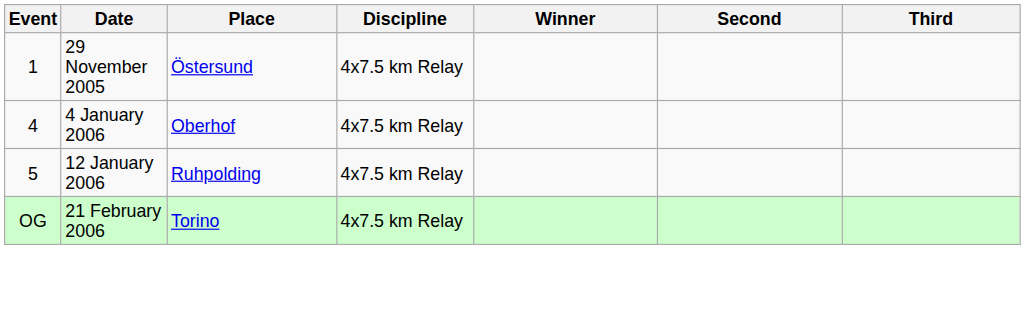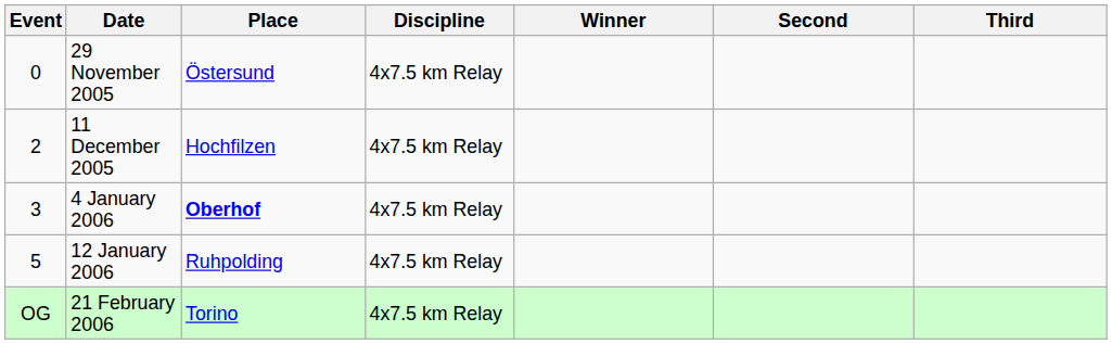29 November 2005 | Event: 1 -> 0
+ row: 2 | 11 December 2005 | Hochfilzen | 4x7.5 km Relay
4 January 2006 | Event: 4 -> 3
4 January 2006 | Place: normal -> bold
